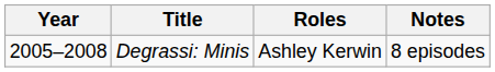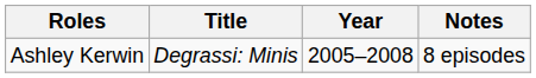columns swapped: Year <-> Roles
